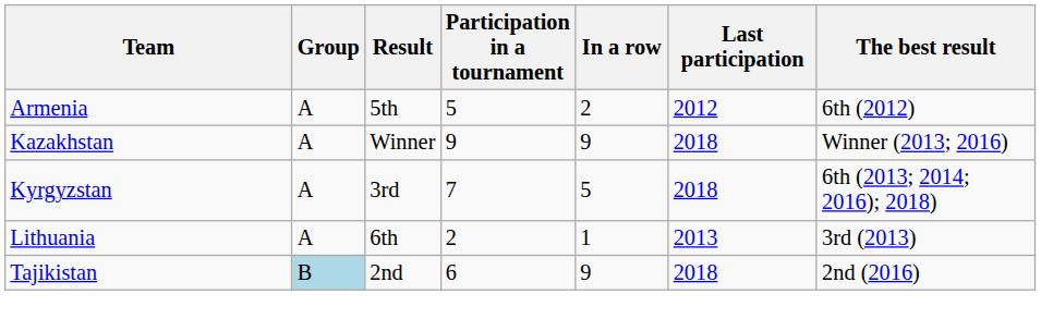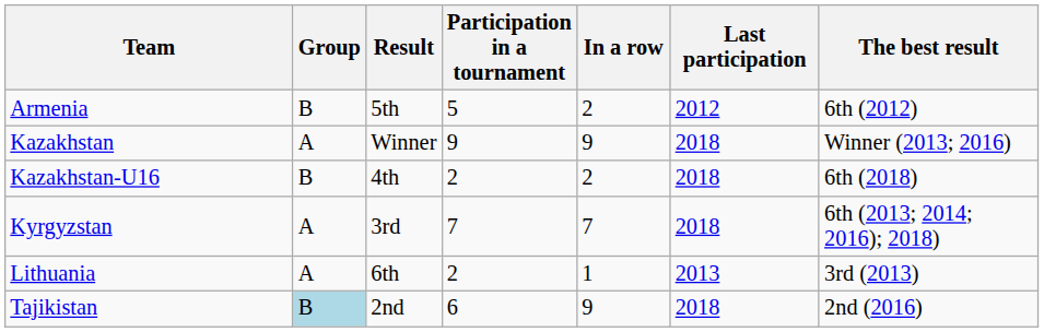Armenia | Group: А -> B
+ row: Kazakhstan-U16 | B | 4th | 2 | 2 | 2018 | 6th (2018)
Kyrgyzstan | In a row: 5 -> 7
